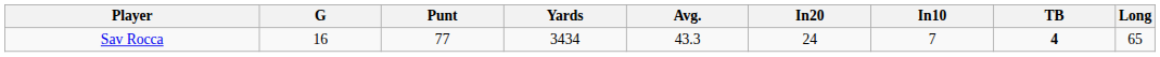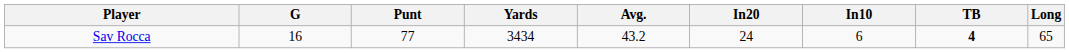Sav Rocca | Avg.: 43.3 -> 43.2
Sav Rocca | In10: 7 -> 6
